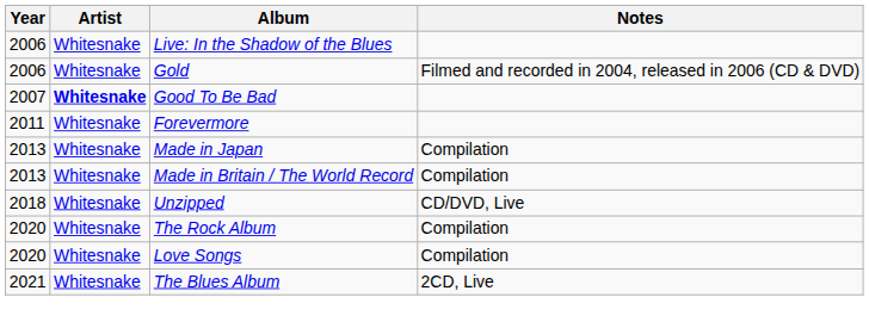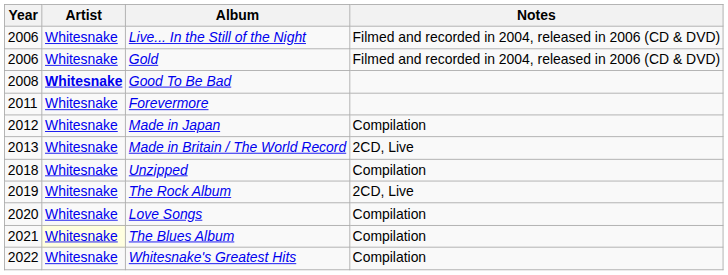+ row: 2006 | Whitesnake | Live... In the Still of the Night | Filmed and recorded in 2004, released in 2006 (CD & DVD)
- row: 2006 | Whitesnake | Live: In the Shadow of the Blues
Good To Be Bad | Year: 2007 -> 2008
Made in Japan | Year: 2013 -> 2012
Made in Britain / The World Record | Notes: Compilation -> 2CD, Live
Unzipped | Notes: CD/DVD, Live -> Compilation
The Rock Album | Year: 2020 -> 2019
The Rock Album | Notes: Compilation -> 2CD, Live
The Blues Album | Artist: no background -> lightyellow background
The Blues Album | Notes: 2CD, Live -> Compilation
+ row: 2022 | Whitesnake | Whitesnake's Greatest Hits | Compilation
